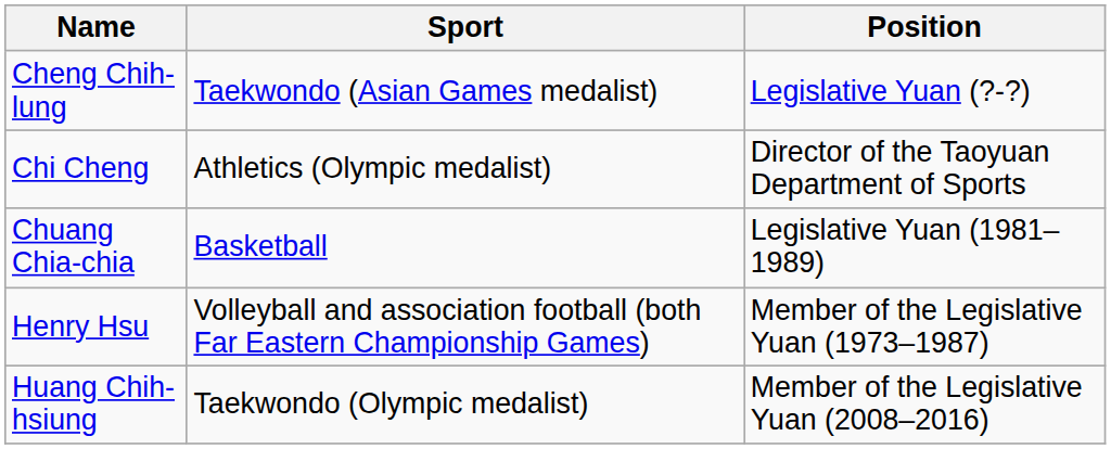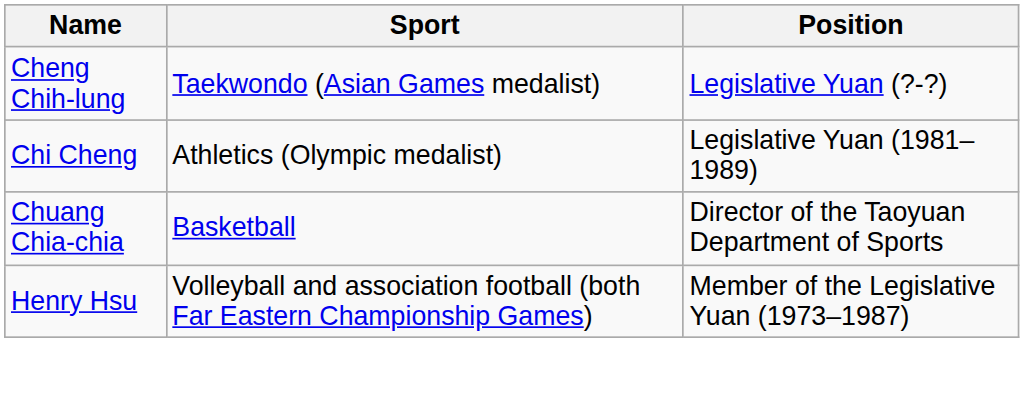Chi Cheng | Position: Director of the Taoyuan Department of Sports -> Legislative Yuan (1981–1989)
Chuang Chia-chia | Position: Legislative Yuan (1981–1989) -> Director of the Taoyuan Department of Sports
- row: Huang Chih-hsiung | Taekwondo (Olympic medalist) | Member of the Legislative Yuan (2008–2016)
